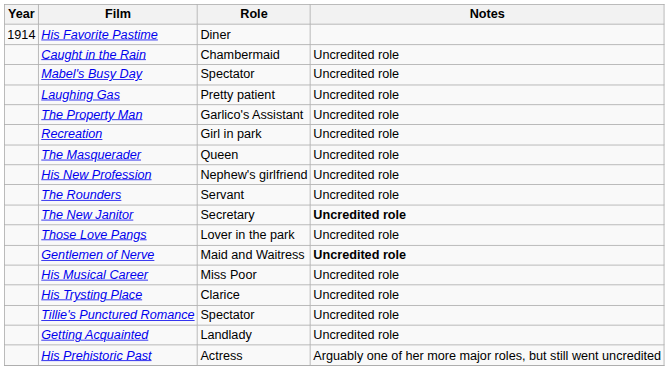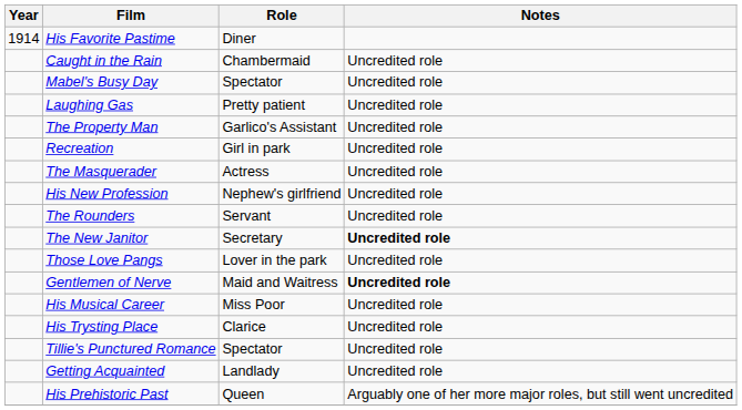The Masquerader | Role: Queen -> Actress
His Prehistoric Past | Role: Actress -> Queen
